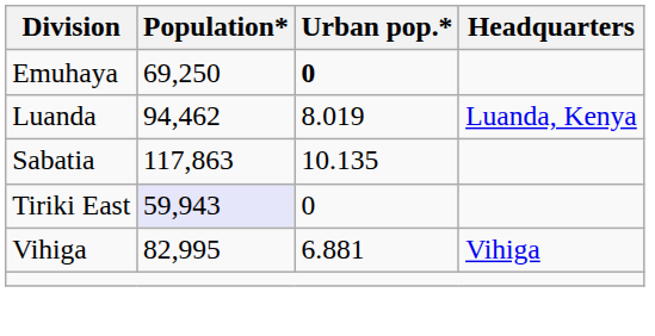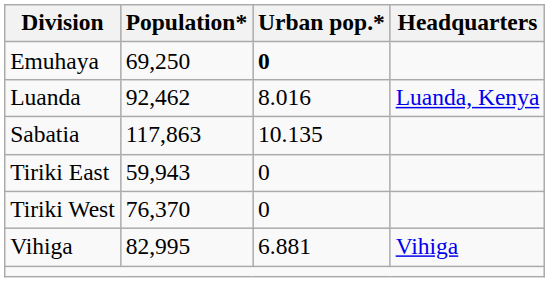Luanda | Population*: 94,462 -> 92,462
Luanda | Urban pop.*: 8.019 -> 8.016
Tiriki East | Population*: lavender background -> no background
+ row: Tiriki West | 76,370 | 0
